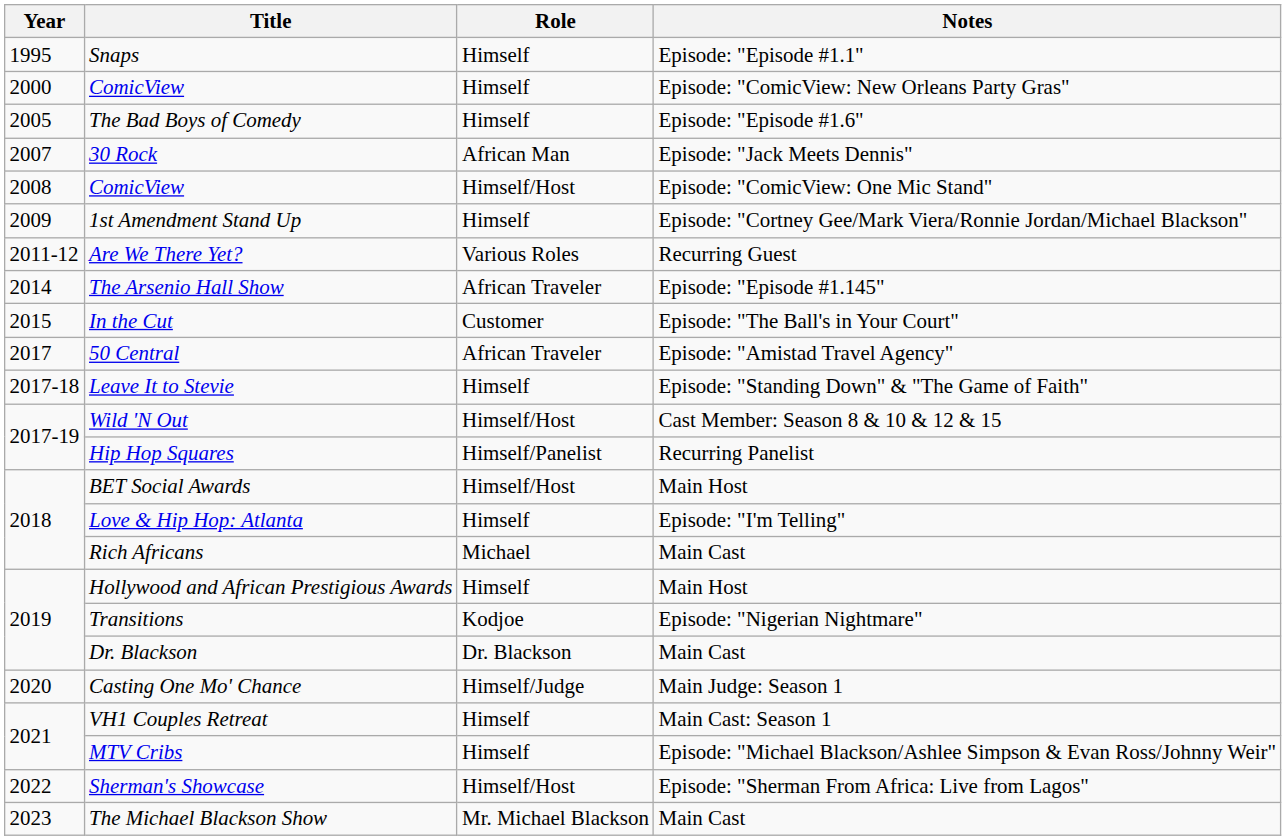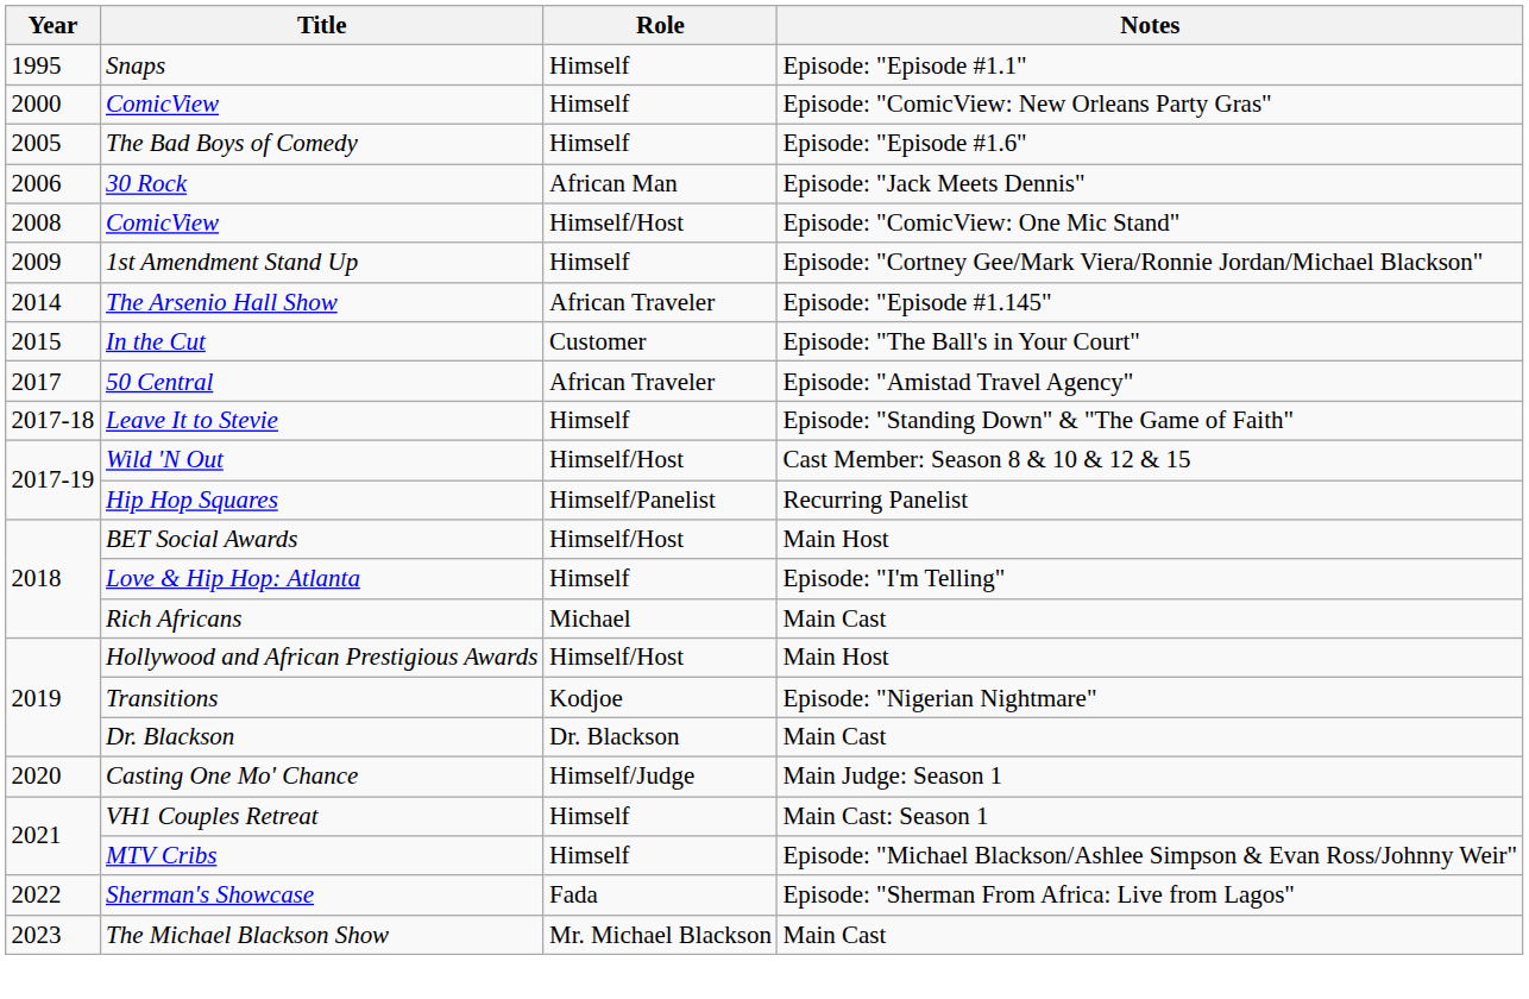30 Rock | Year: 2007 -> 2006
- row: 2011-12 | Are We There Yet? | Various Roles | Recurring Guest
Hollywood and African Prestigious Awards | Role: Himself -> Himself/Host
Sherman's Showcase | Role: Himself/Host -> Fada
